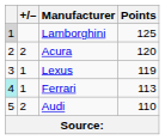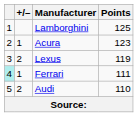Lamborghini | column 1: lightgrey background -> no background
Acura | +/–: 2 -> 1
Acura | Points: 120 -> 123
Lexus | +/–: 1 -> 2
Ferrari | Points: 113 -> 111
